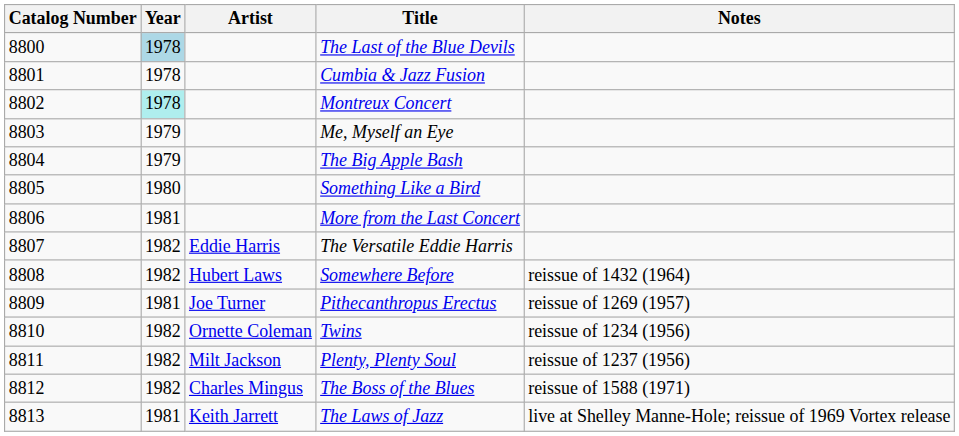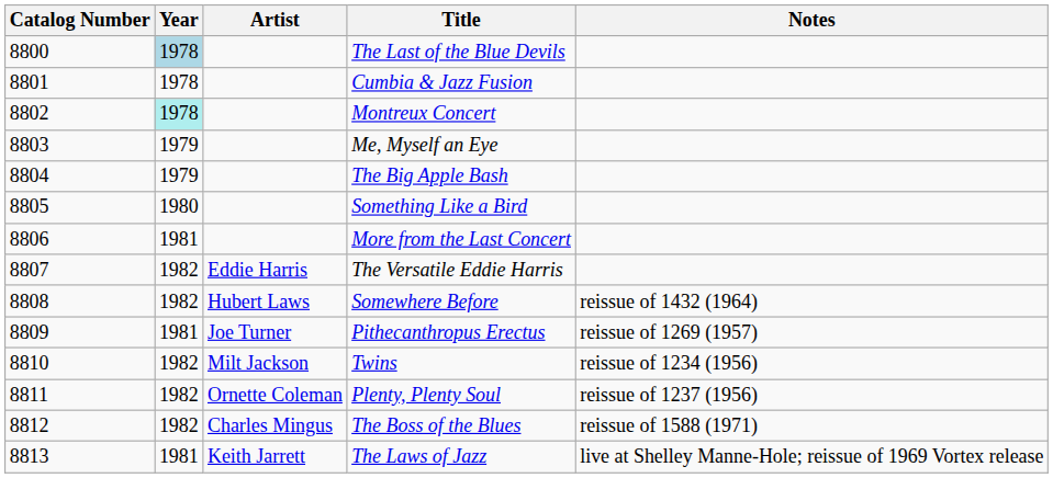Twins | Artist: Ornette Coleman -> Milt Jackson
Plenty, Plenty Soul | Artist: Milt Jackson -> Ornette Coleman
